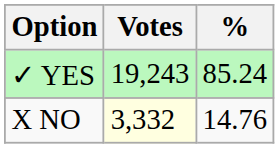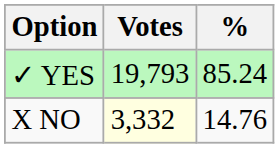✓ YES | Votes: 19,243 -> 19,793
